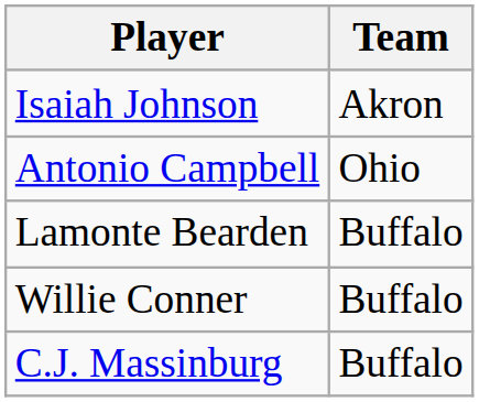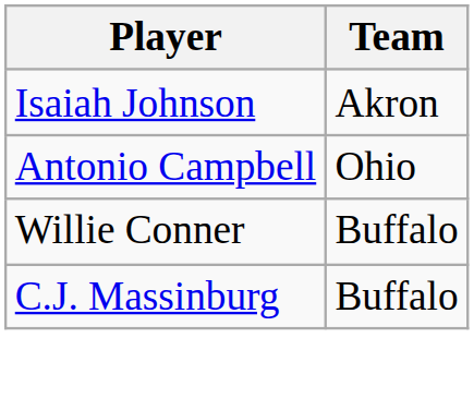- row: Lamonte Bearden | Buffalo
